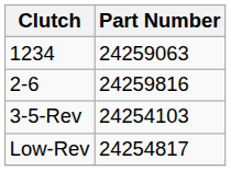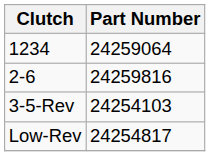1234 | Part Number: 24259063 -> 24259064
